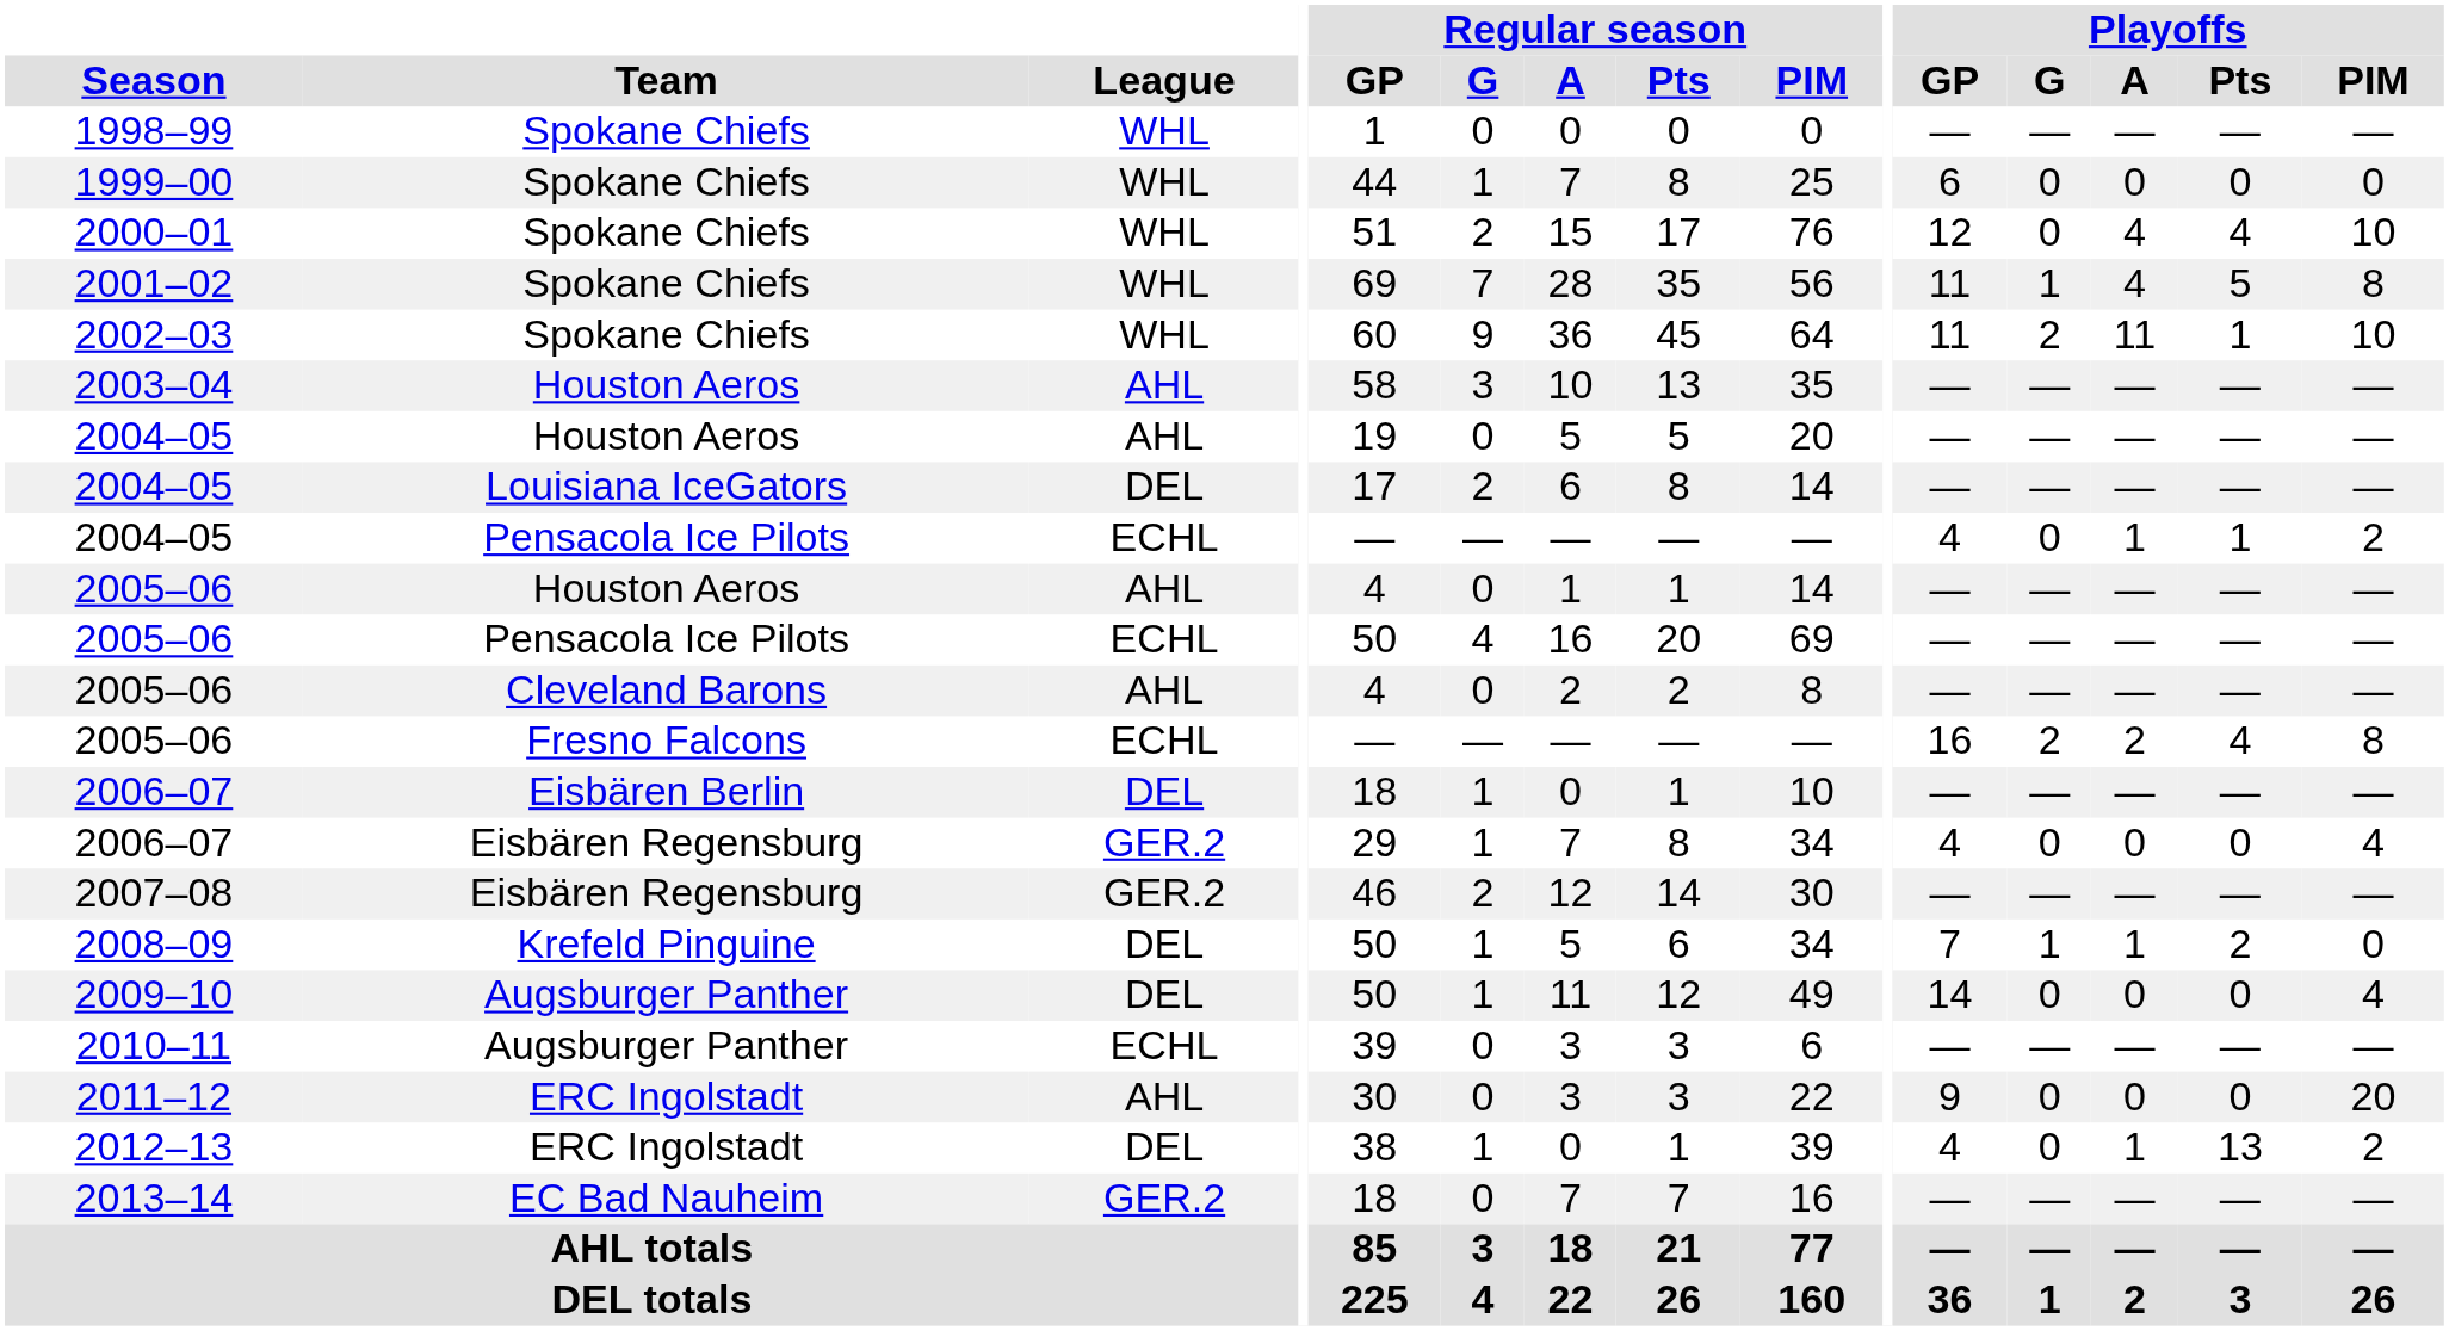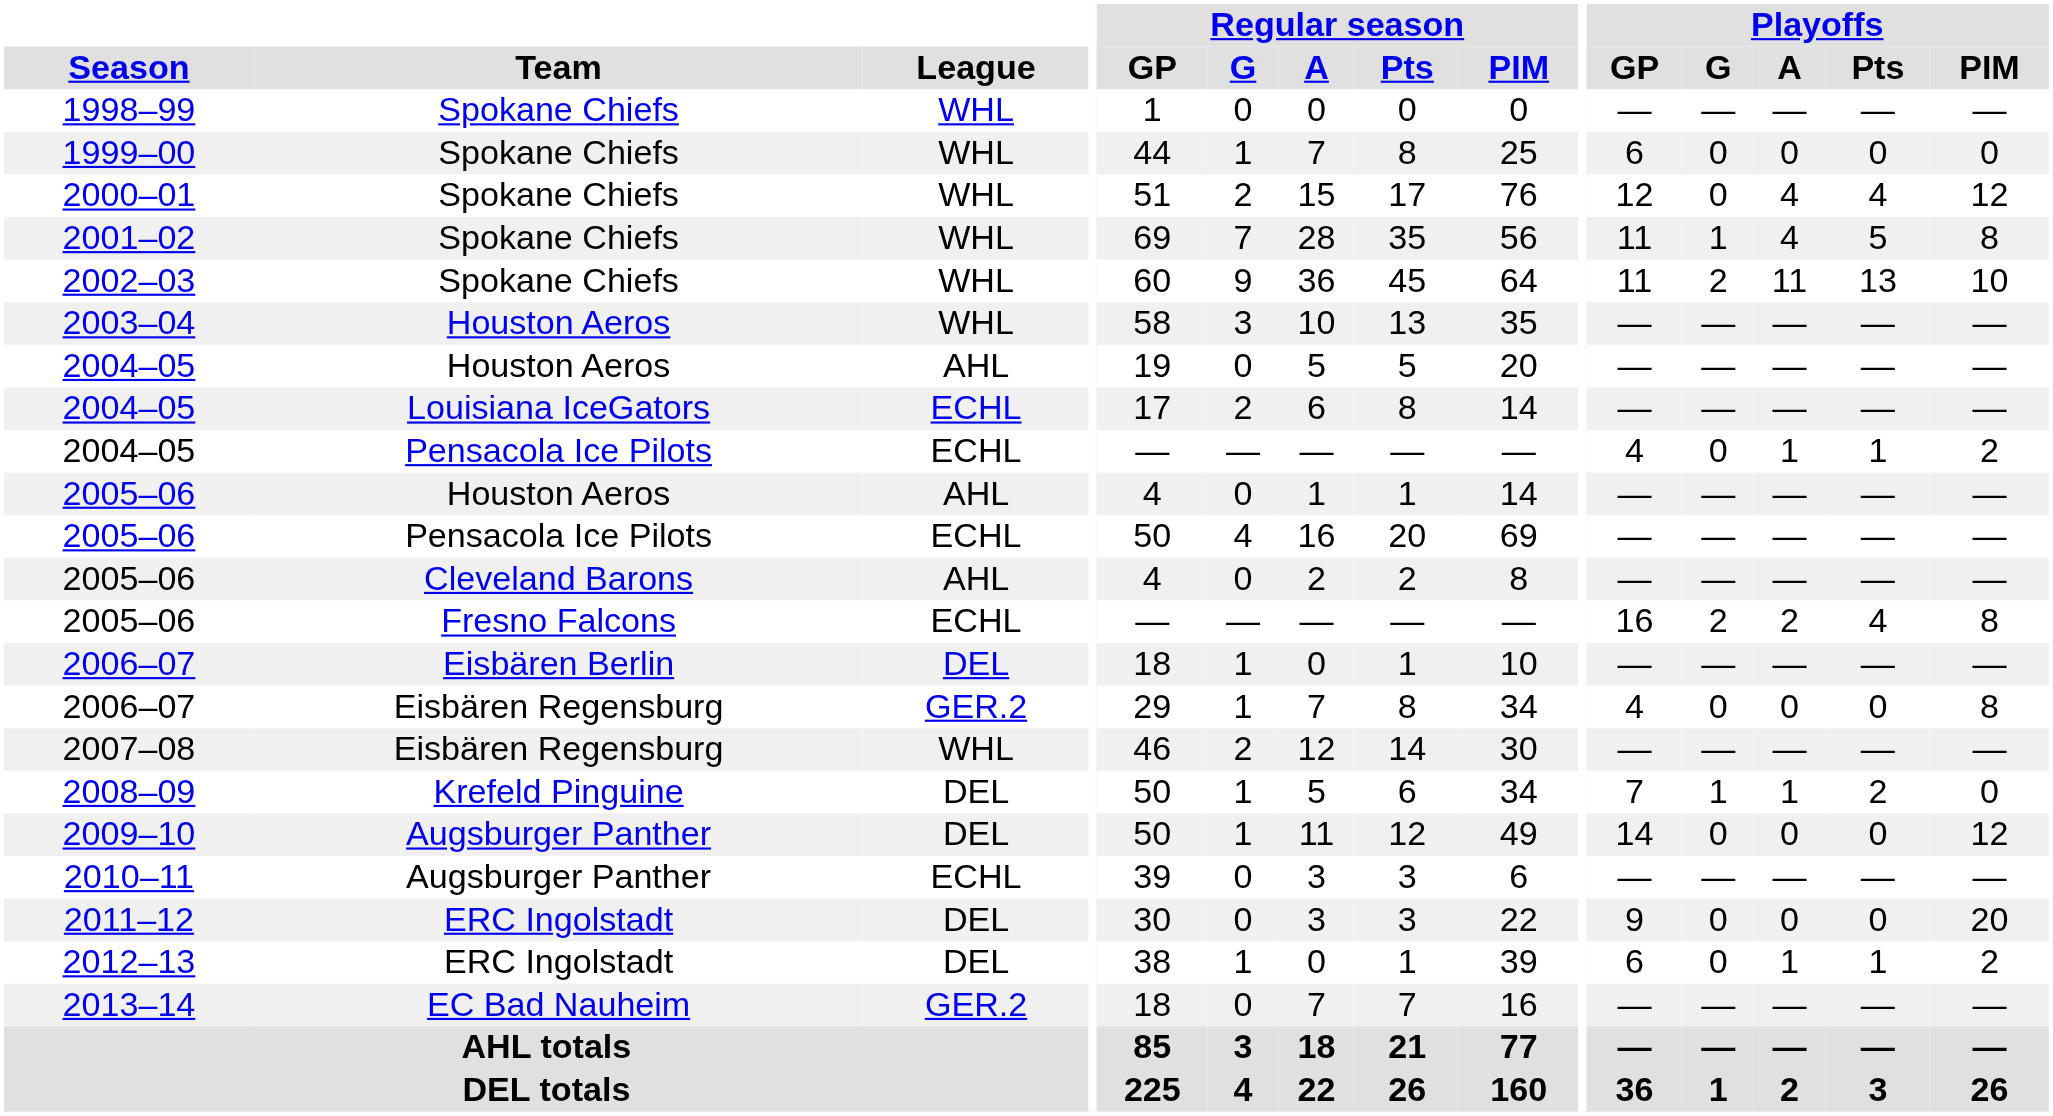2000–01 | Playoffs / PIM: 10 -> 12
2002–03 | Playoffs / Pts: 1 -> 13
2003–04 | League: AHL -> WHL
2004–05 / Louisiana IceGators | League: DEL -> ECHL
2006–07 / Eisbären Regensburg | Playoffs / PIM: 4 -> 8
2007–08 | League: GER.2 -> WHL
2009–10 | Playoffs / PIM: 4 -> 12
2011–12 | League: AHL -> DEL
2012–13 | Playoffs / GP: 4 -> 6
2012–13 | Playoffs / Pts: 13 -> 1
